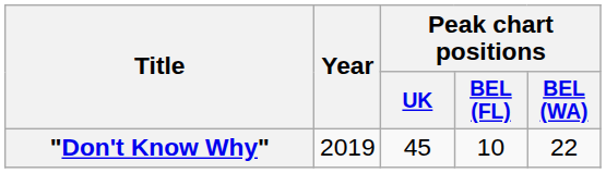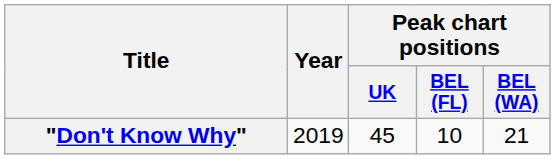"Don't Know Why" | Peak chart positions / BEL (WA): 22 -> 21
